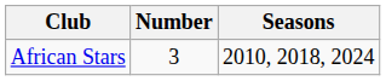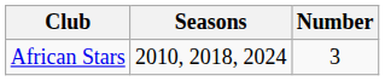columns swapped: Number <-> Seasons
